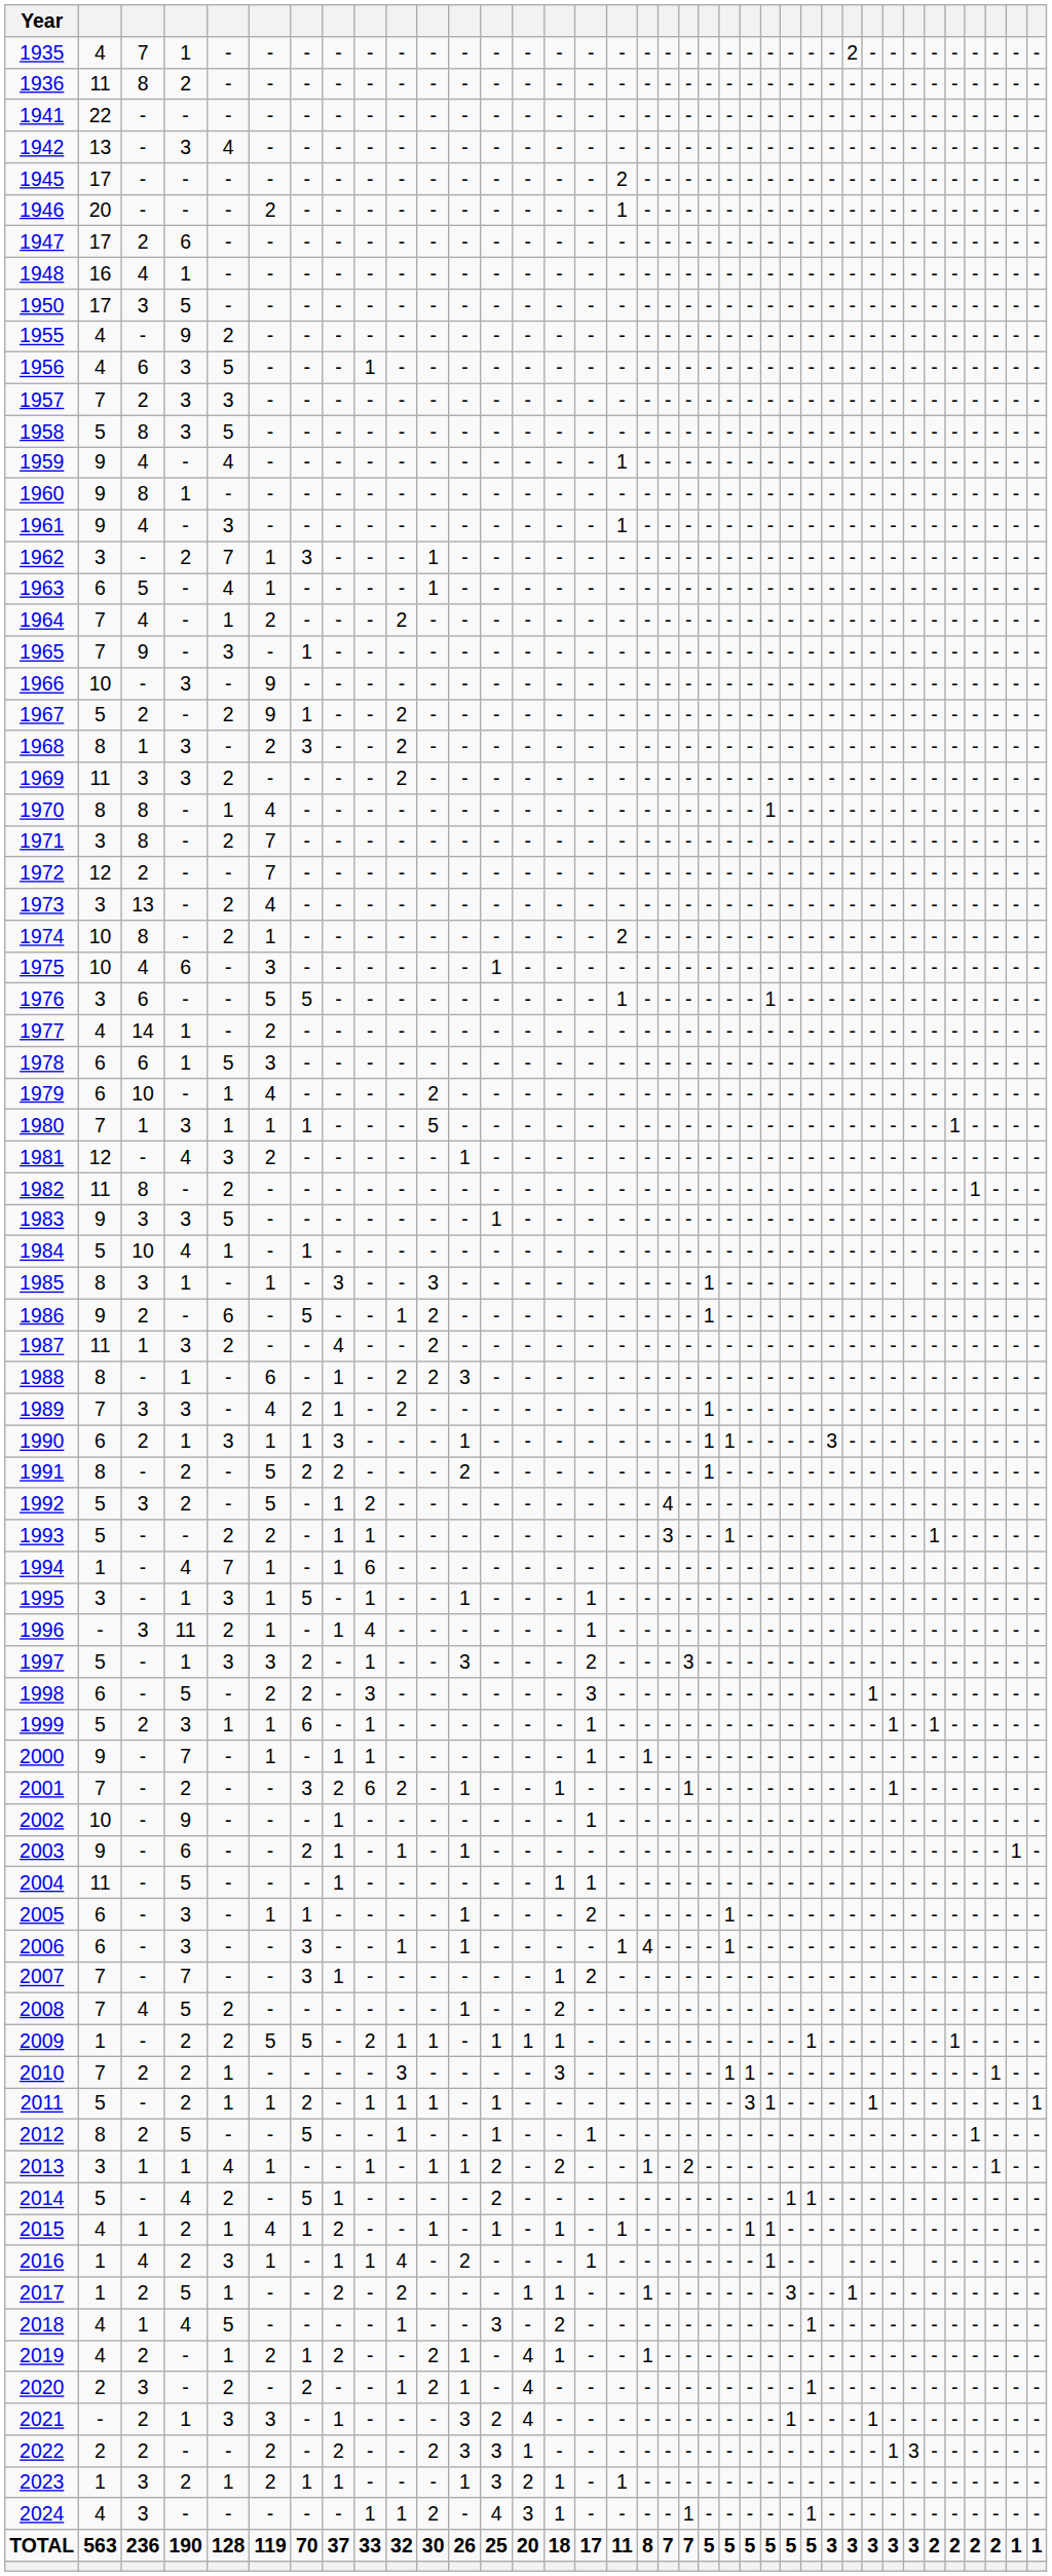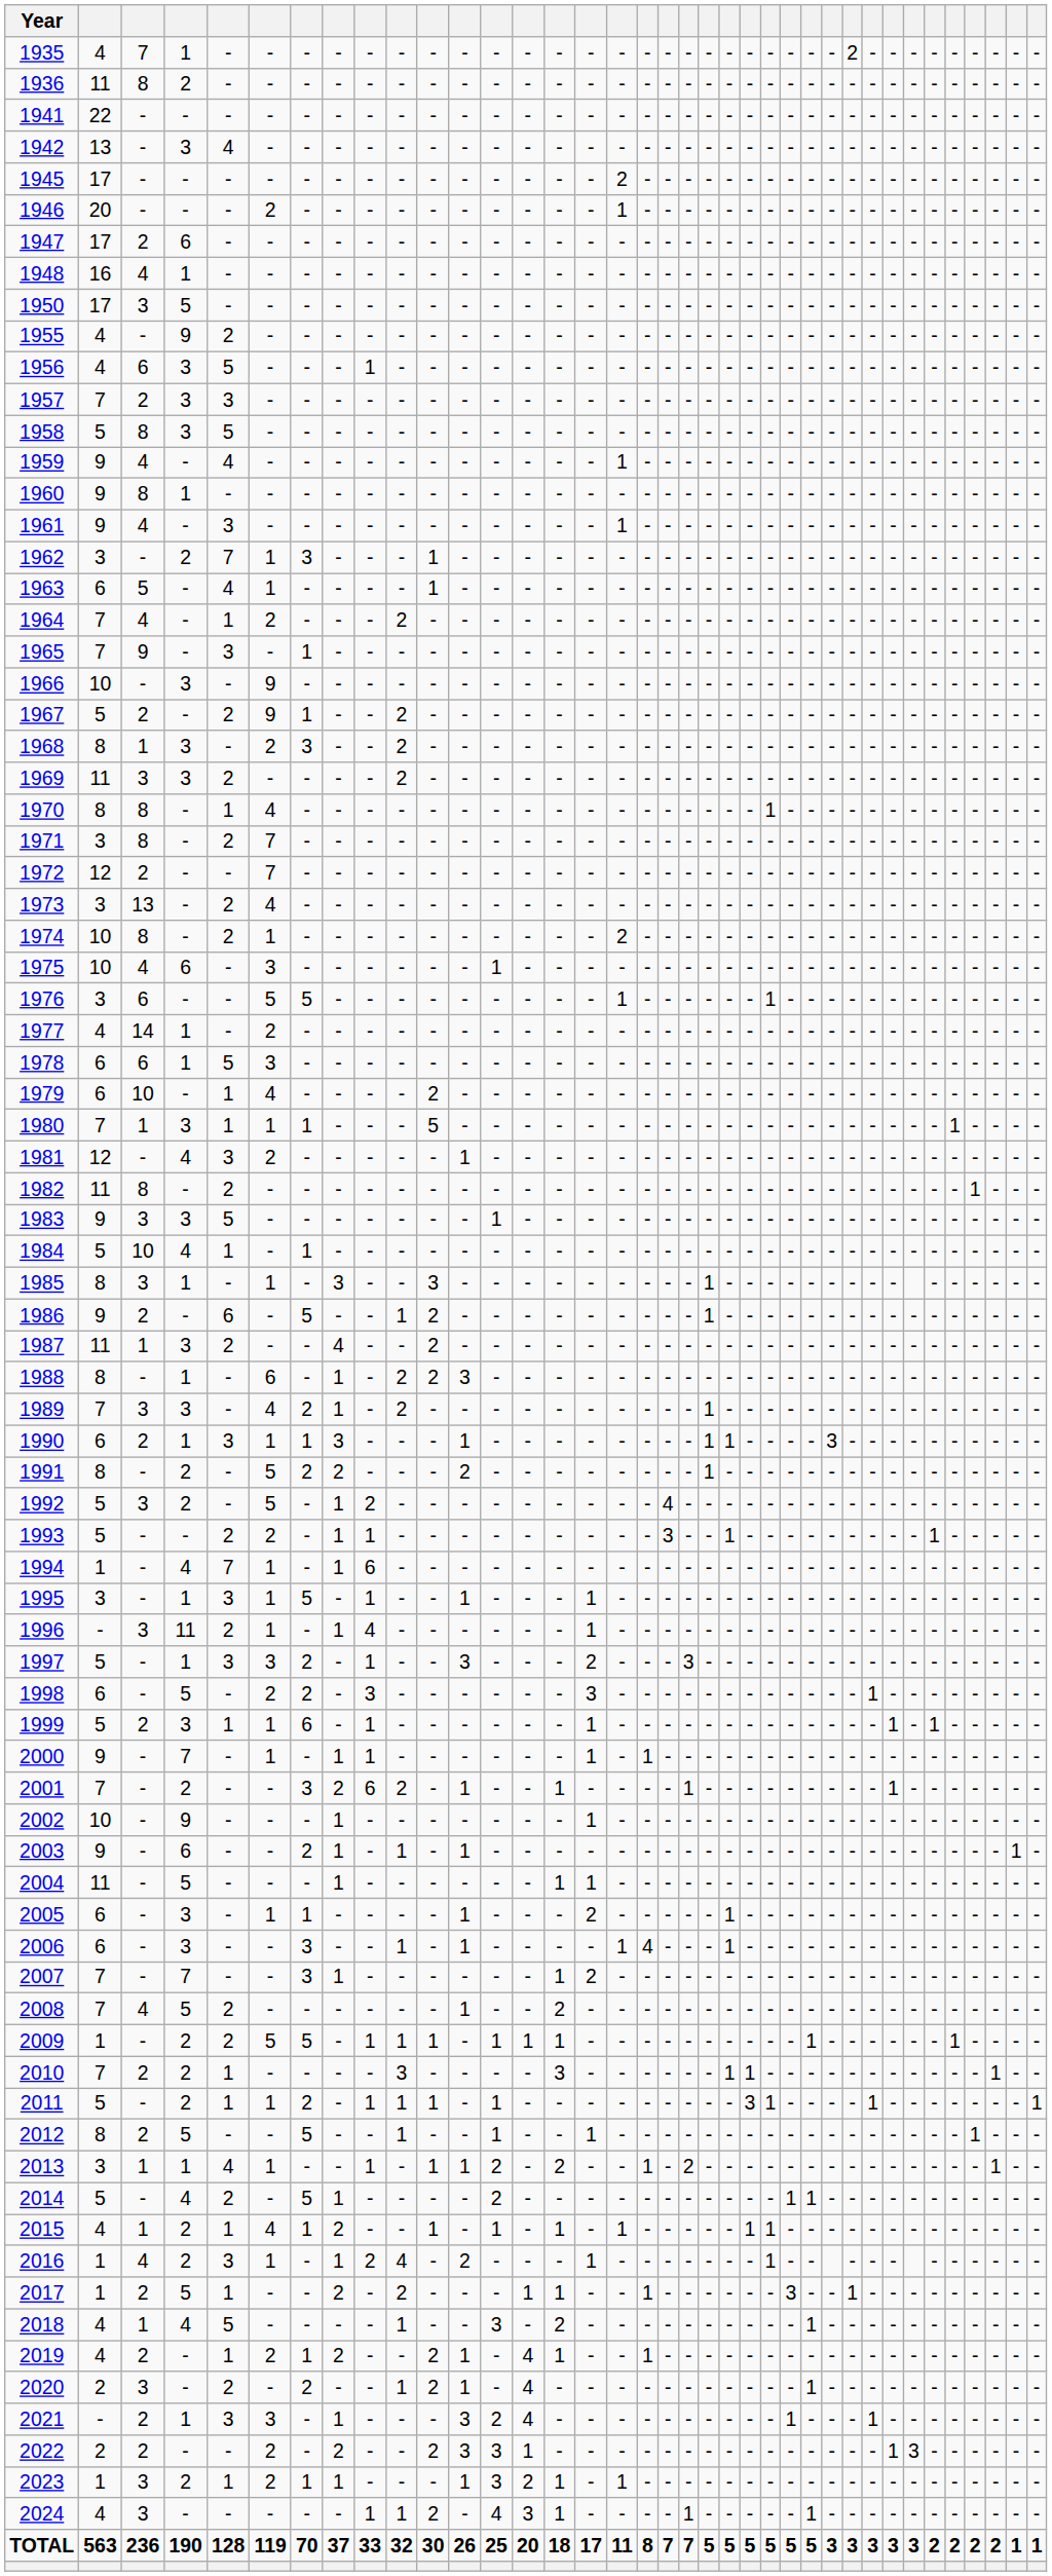2009 | column 9: 2 -> 1
2016 | column 9: 1 -> 2
